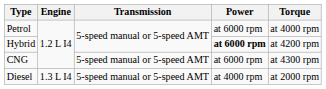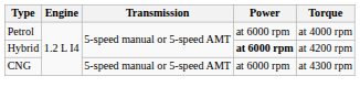- row: Diesel | 1.3 L I4 | 5-speed manual or 5-speed AMT | at 4000 rpm | at 2000 rpm
